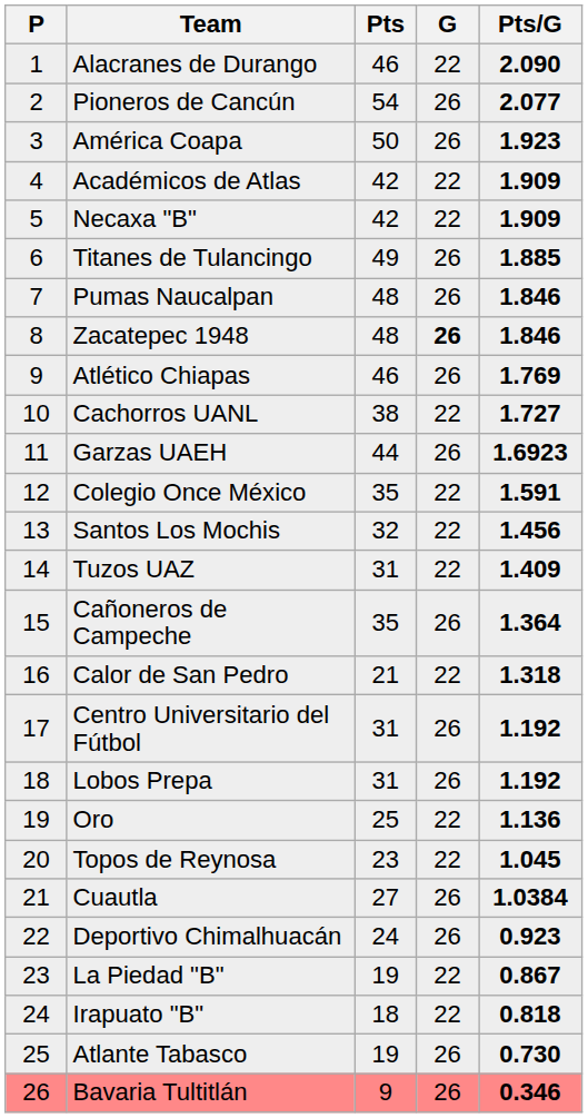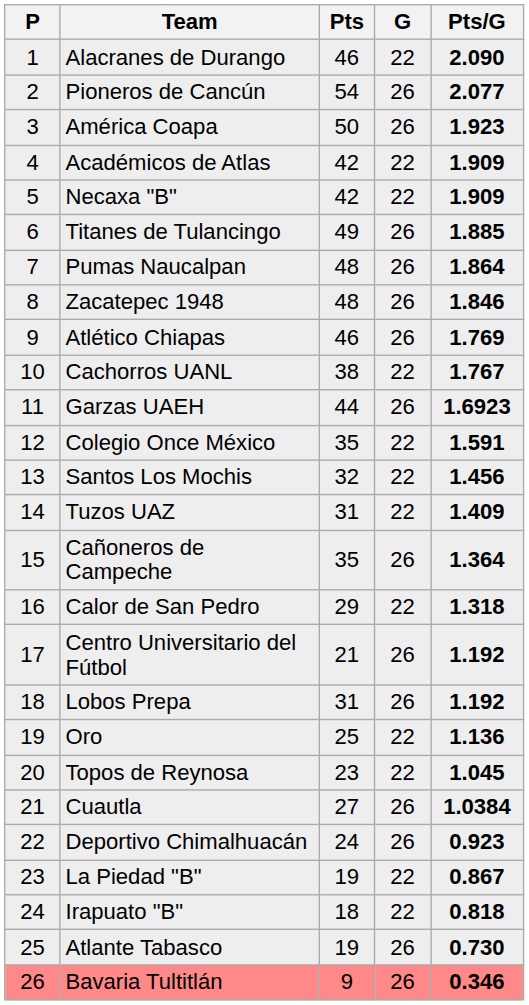Pumas Naucalpan | Pts/G: 1.846 -> 1.864
Zacatepec 1948 | G: bold -> normal
Cachorros UANL | Pts/G: 1.727 -> 1.767
Calor de San Pedro | Pts: 21 -> 29
Centro Universitario del Fútbol | Pts: 31 -> 21
